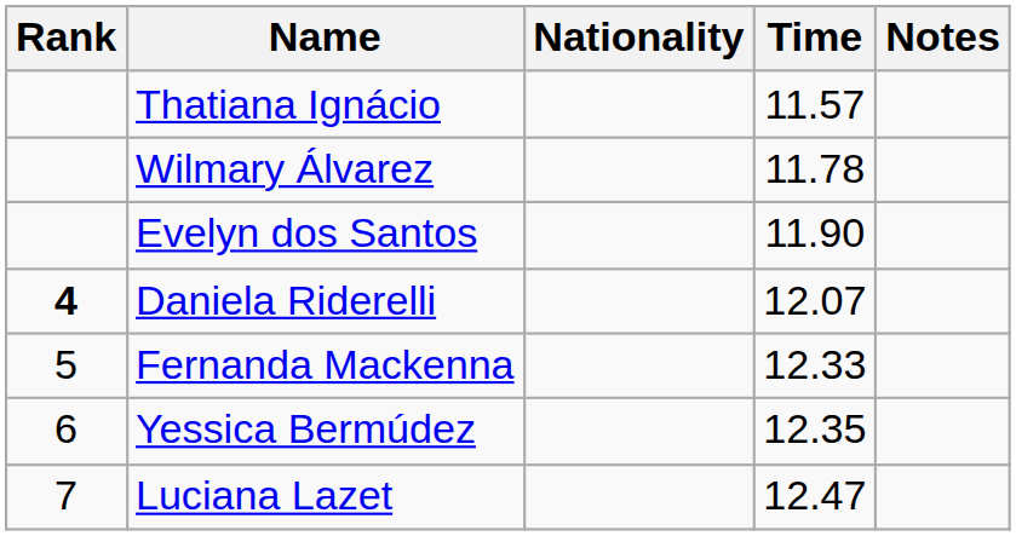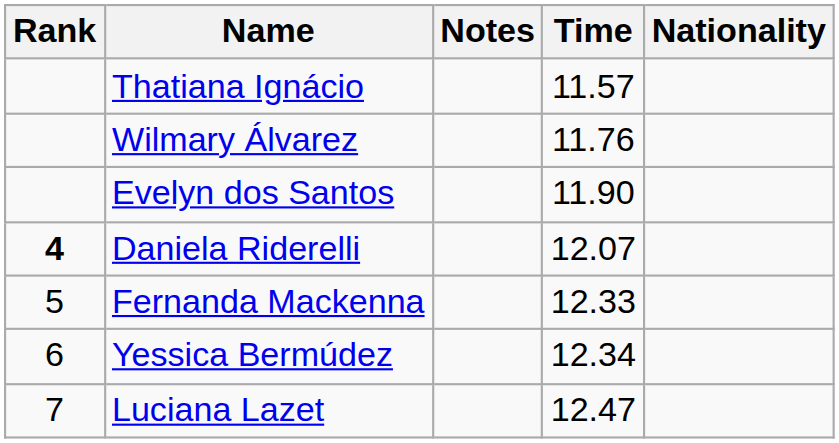columns swapped: Nationality <-> Notes
Wilmary Álvarez | Time: 11.78 -> 11.76
Yessica Bermúdez | Time: 12.35 -> 12.34
